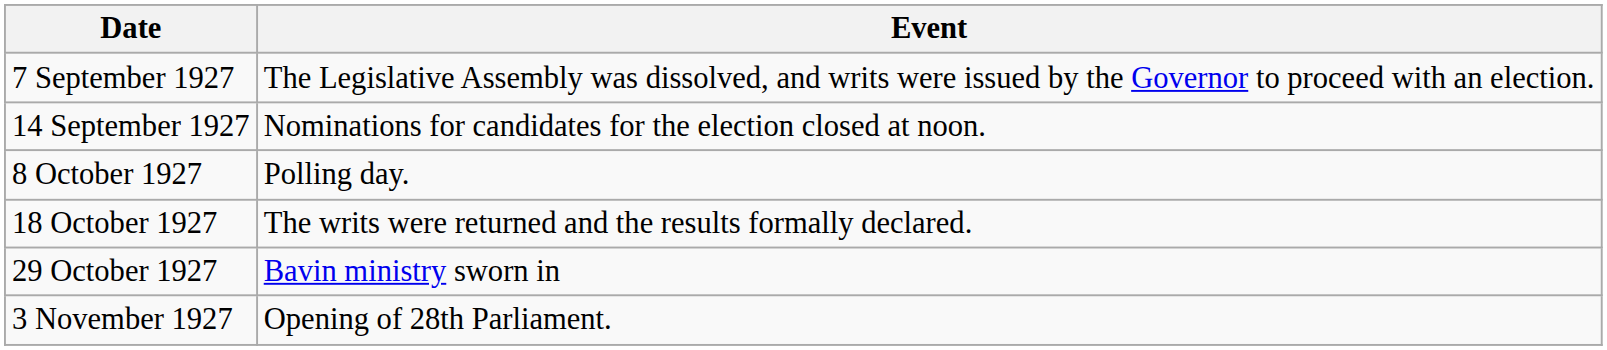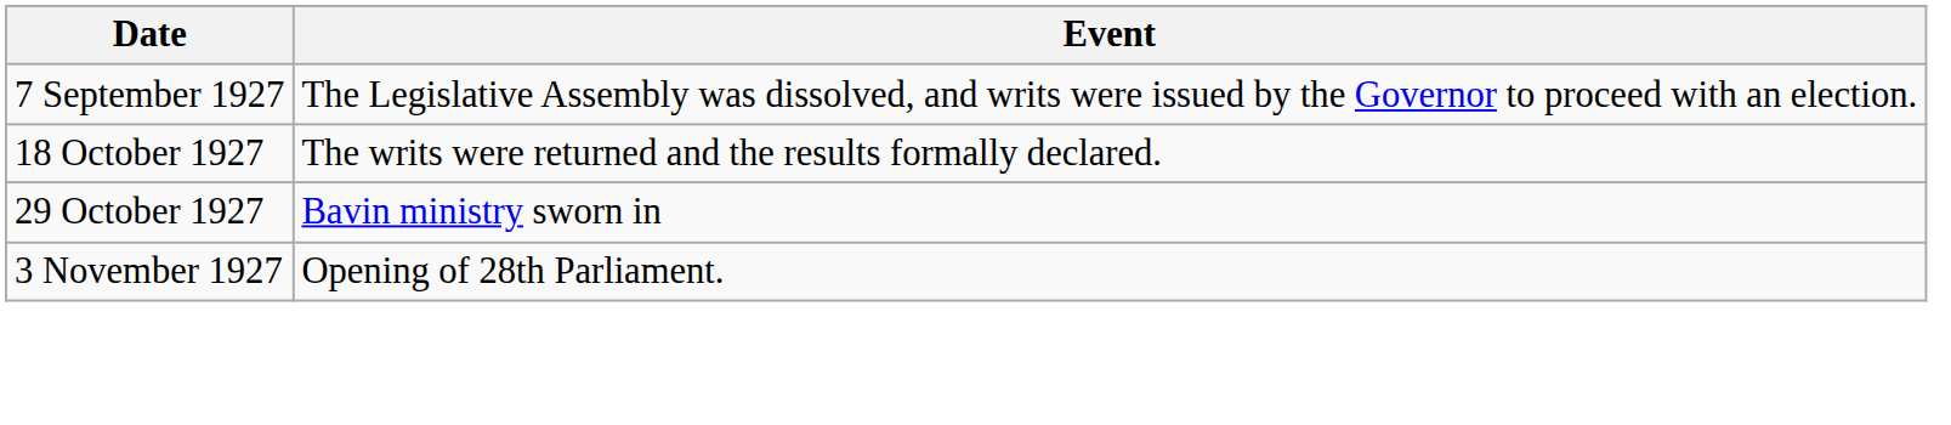- row: 14 September 1927 | Nominations for candidates for the election closed at noon.
- row: 8 October 1927 | Polling day.
